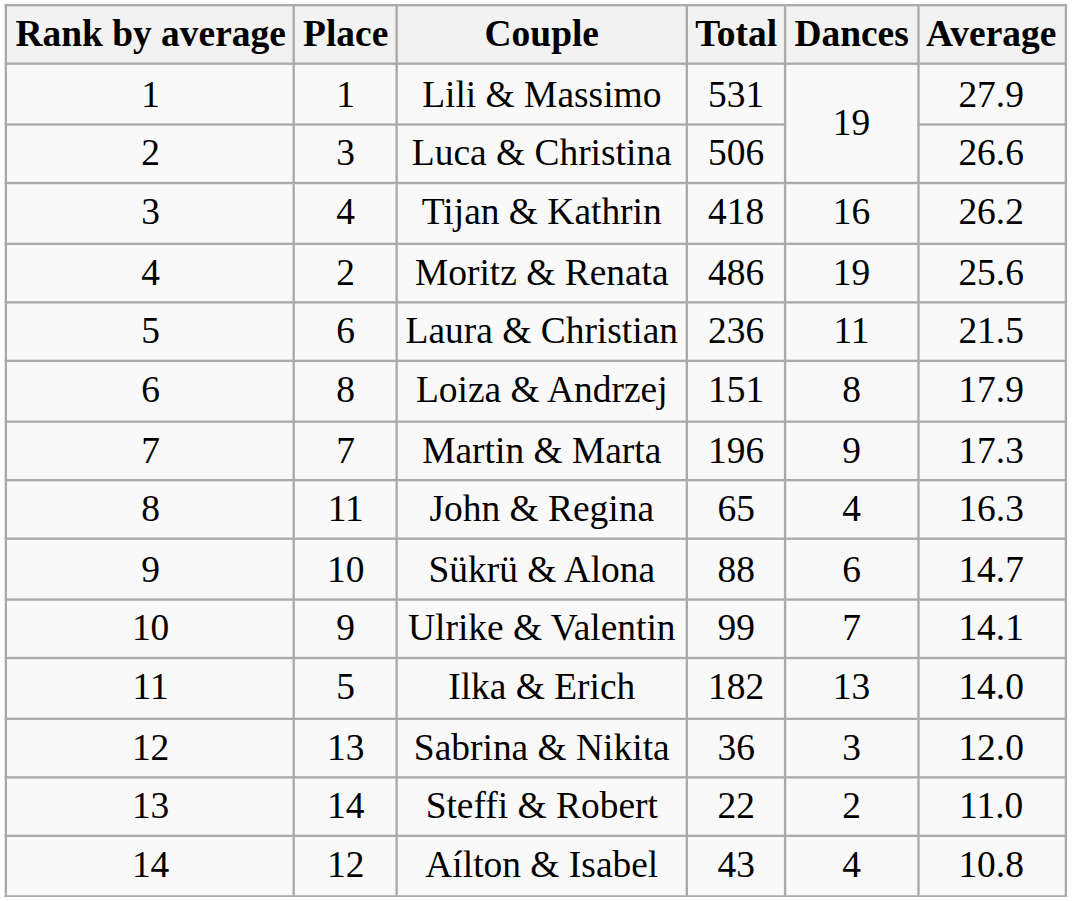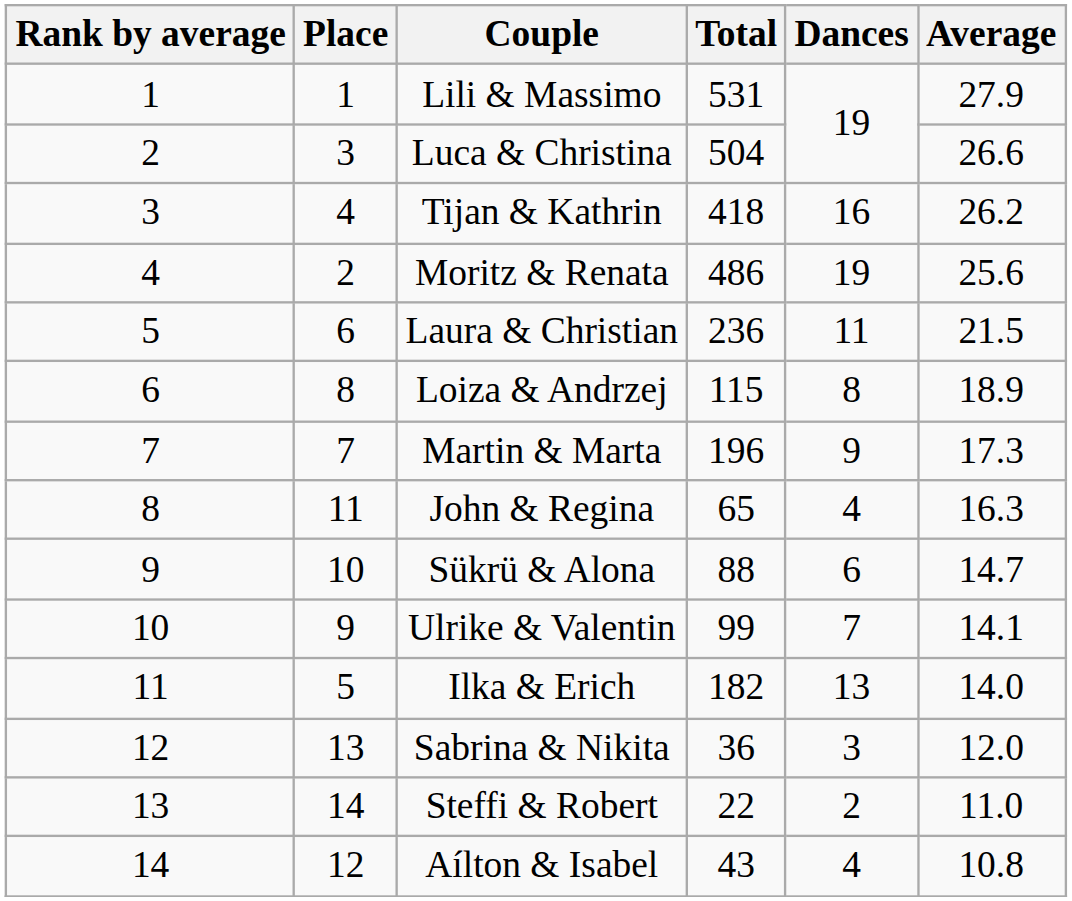Luca & Christina | Total: 506 -> 504
Loiza & Andrzej | Total: 151 -> 115
Loiza & Andrzej | Average: 17.9 -> 18.9
